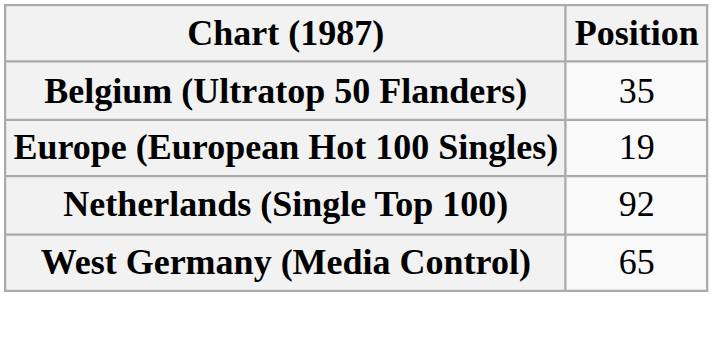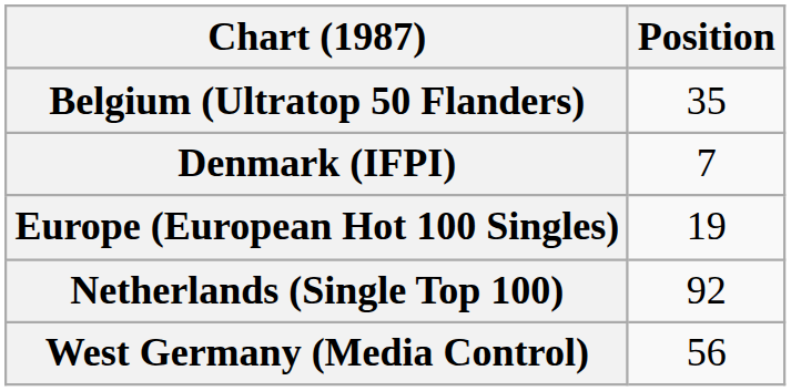+ row: Denmark (IFPI) | 7
West Germany (Media Control) | Position: 65 -> 56
